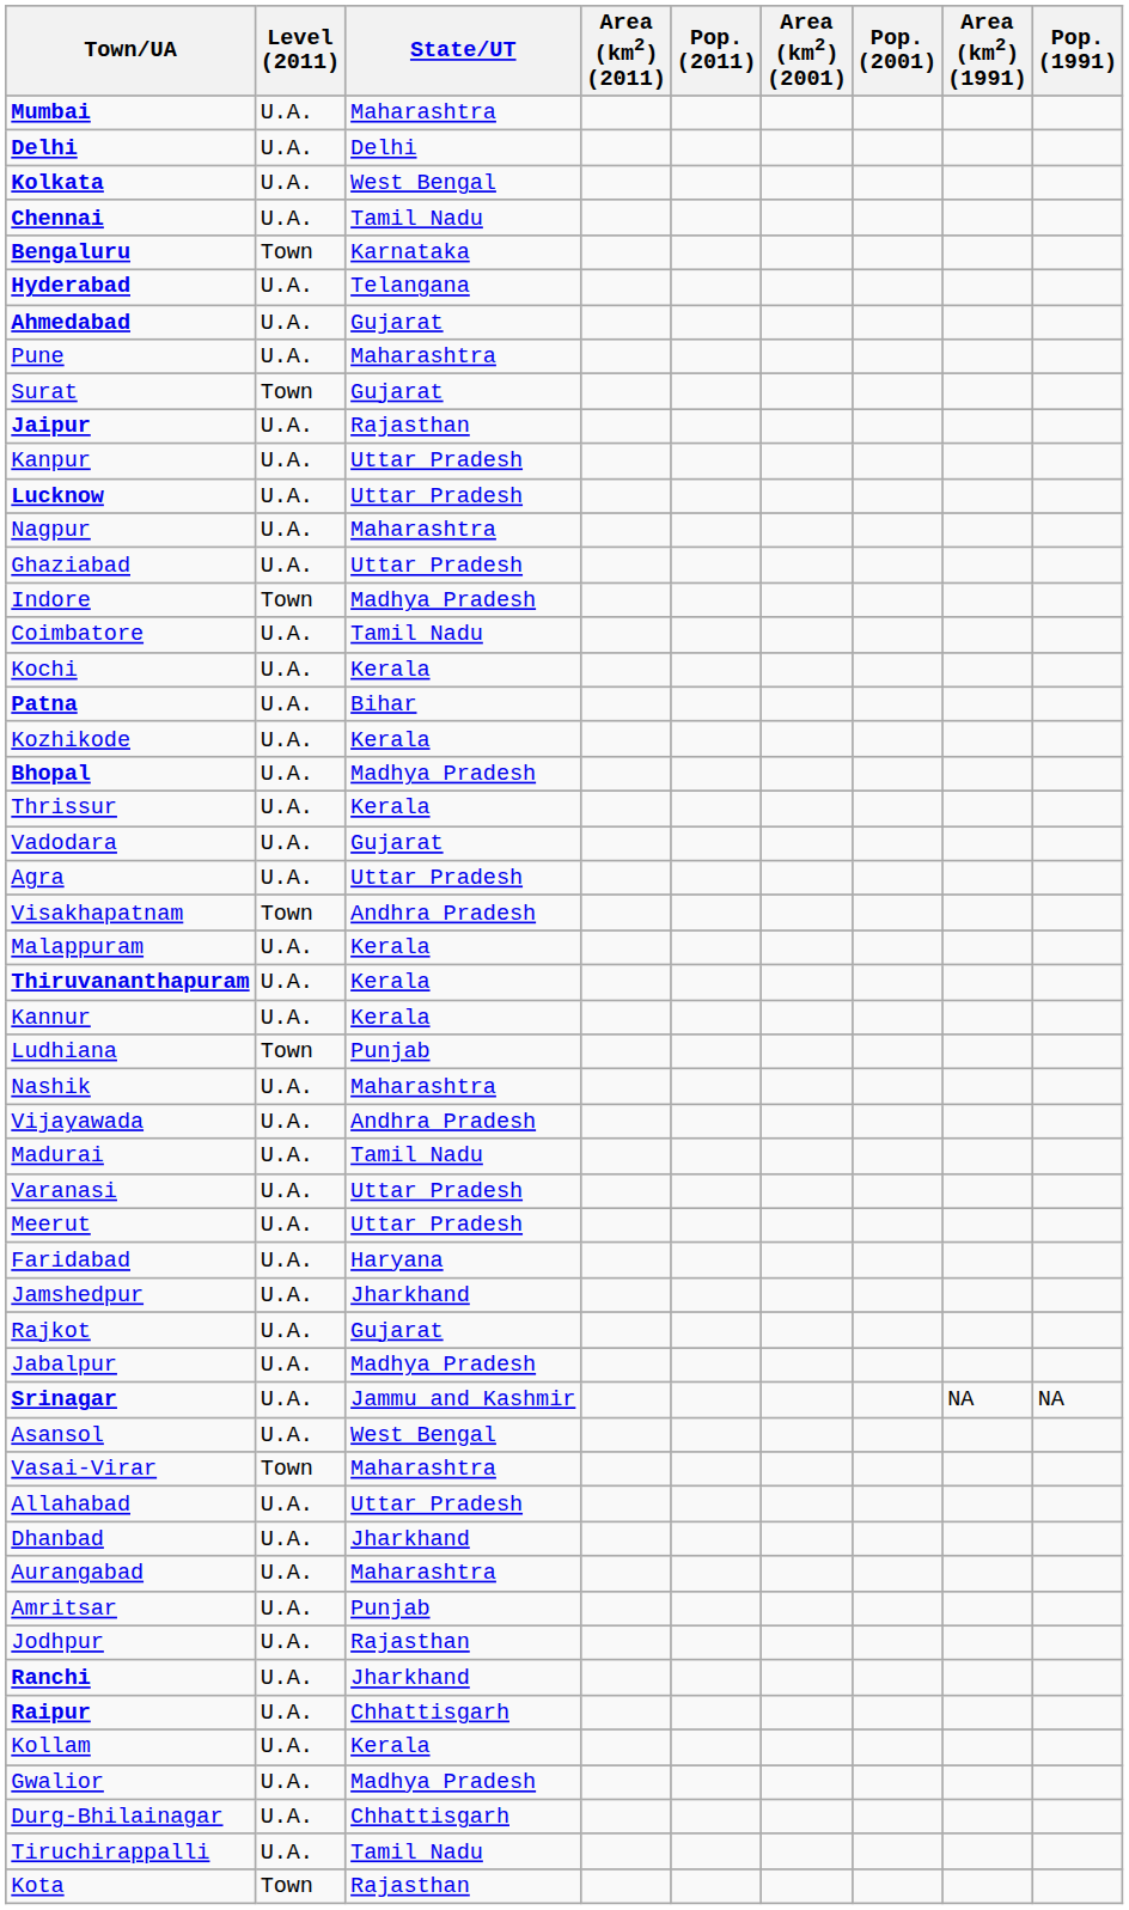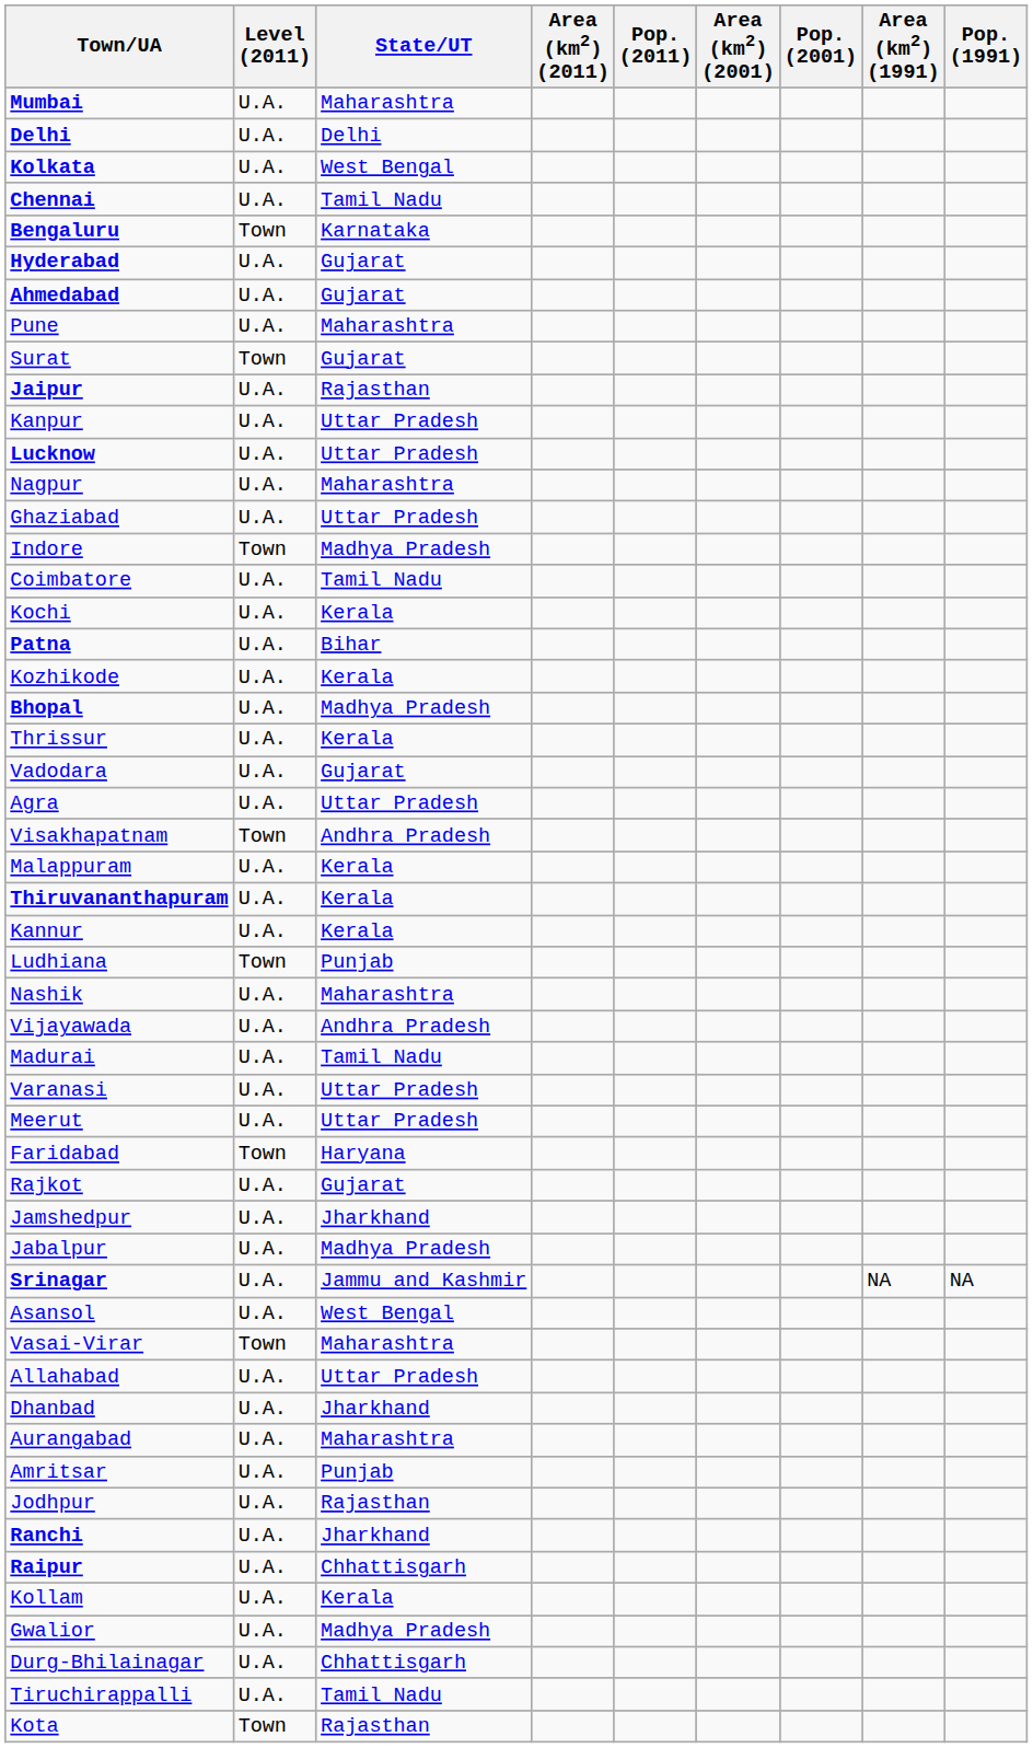Hyderabad | State/UT: Telangana -> Gujarat
Faridabad | Level (2011): U.A. -> Town
rows swapped: Rajkot <-> Jamshedpur
